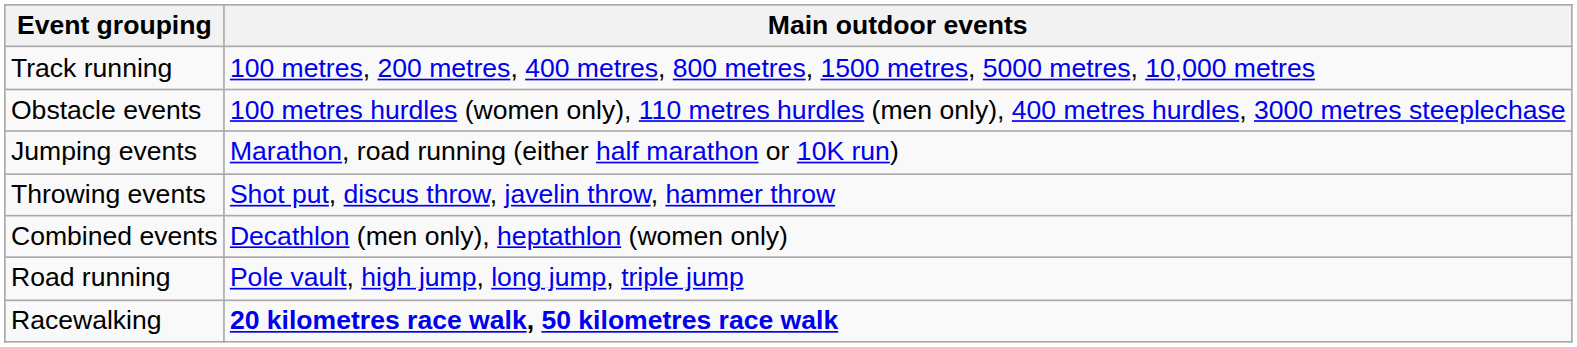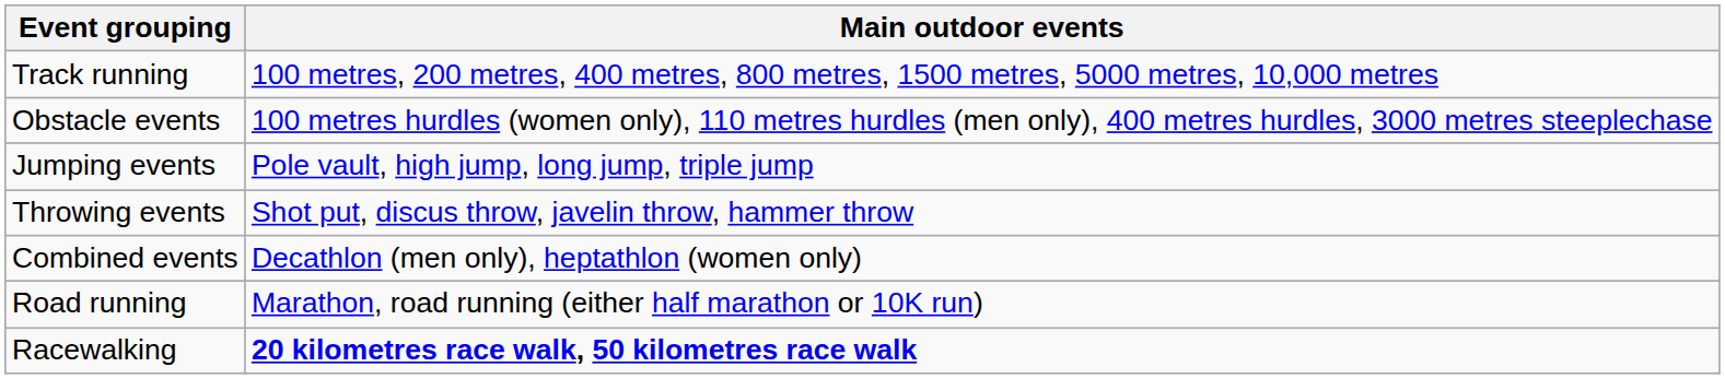Jumping events | Main outdoor events: Marathon, road running (either half marathon or 10K run) -> Pole vault, high jump, long jump, triple jump
Road running | Main outdoor events: Pole vault, high jump, long jump, triple jump -> Marathon, road running (either half marathon or 10K run)
